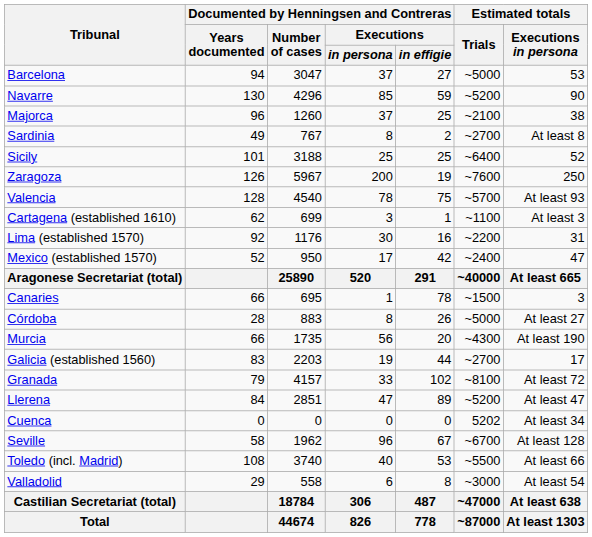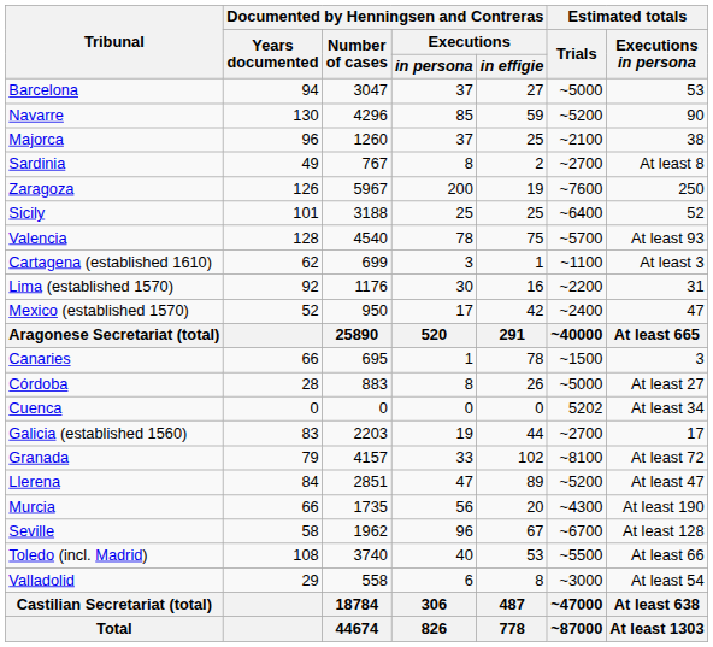rows swapped: Zaragoza <-> Sicily
rows swapped: Cuenca <-> Murcia
